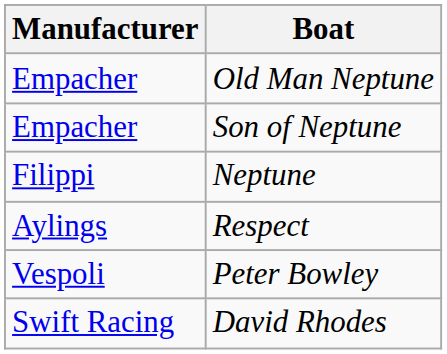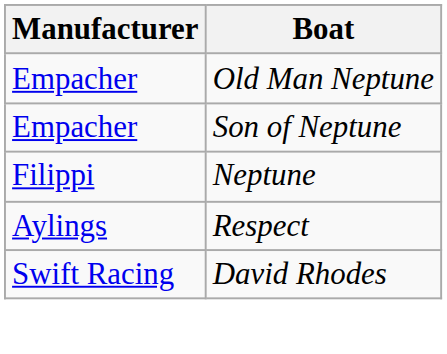- row: Vespoli | Peter Bowley
